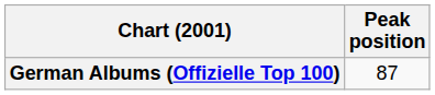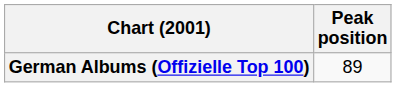German Albums (Offizielle Top 100) | Peak position: 87 -> 89
